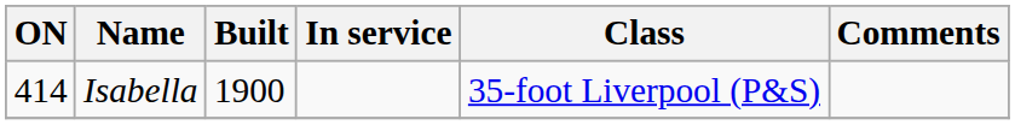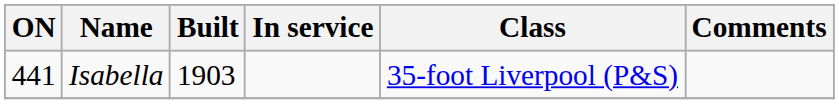Isabella | ON: 414 -> 441
Isabella | Built: 1900 -> 1903
